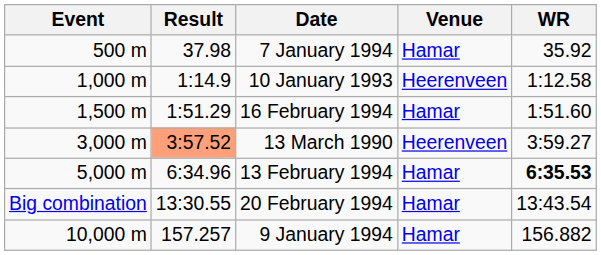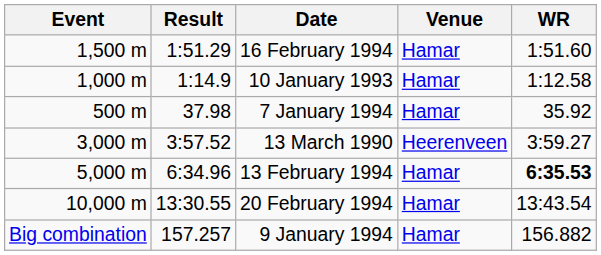rows swapped: 7 January 1994 <-> 16 February 1994
10 January 1993 | Venue: Heerenveen -> Hamar
13 March 1990 | Result: lightsalmon background -> no background
20 February 1994 | Event: Big combination -> 10,000 m
9 January 1994 | Event: 10,000 m -> Big combination
